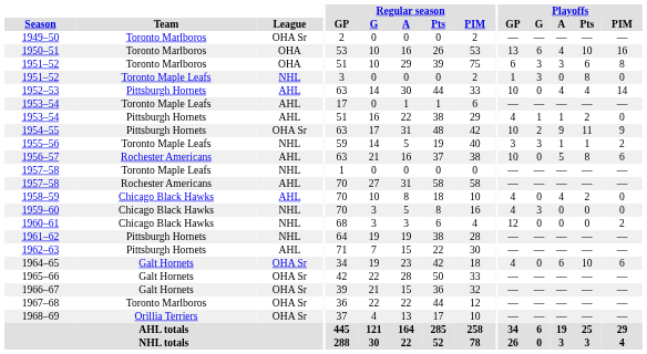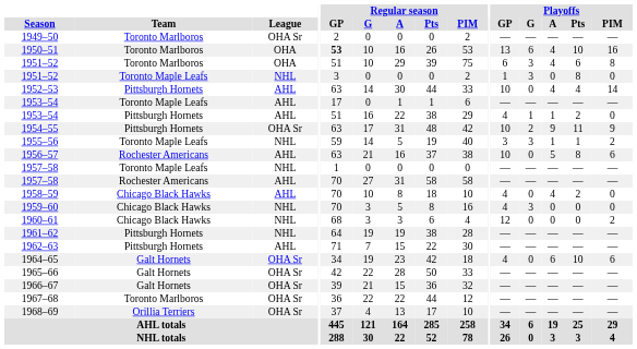1950–51 | Regular season / GP: normal -> bold
1951–52 / Toronto Marlboros | Playoffs / A: 3 -> 4
